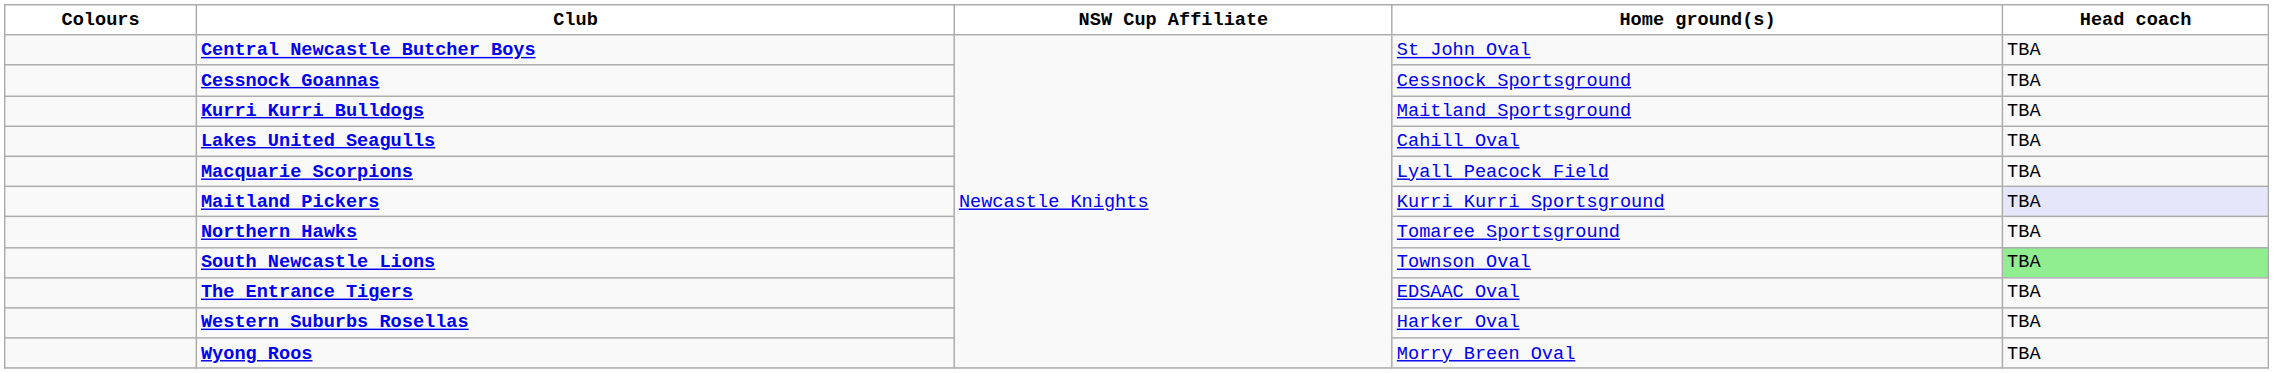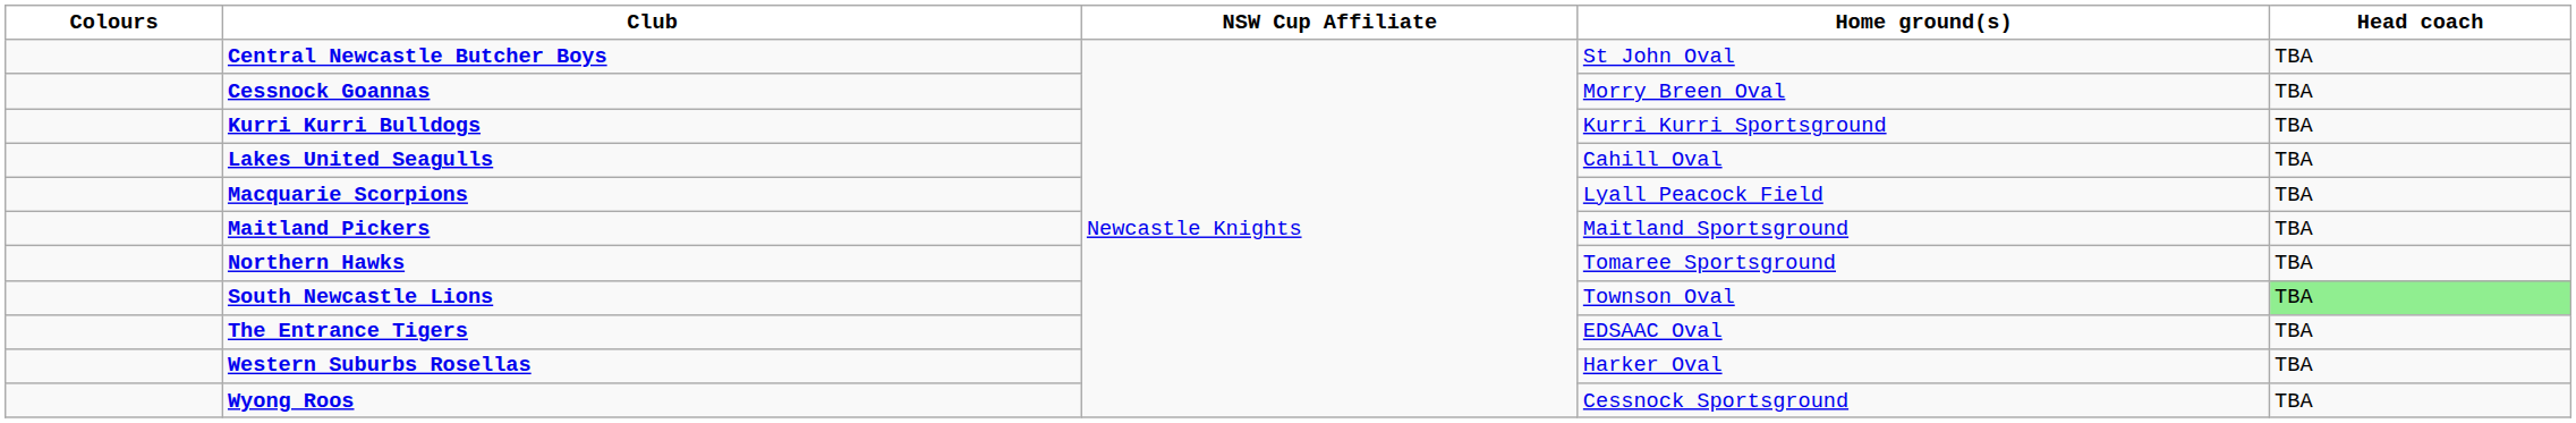Cessnock Goannas | Home ground(s): Cessnock Sportsground -> Morry Breen Oval
Kurri Kurri Bulldogs | Home ground(s): Maitland Sportsground -> Kurri Kurri Sportsground
Maitland Pickers | Home ground(s): Kurri Kurri Sportsground -> Maitland Sportsground
Maitland Pickers | Head coach: lavender background -> no background
Wyong Roos | Home ground(s): Morry Breen Oval -> Cessnock Sportsground
